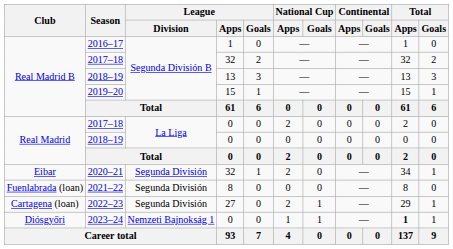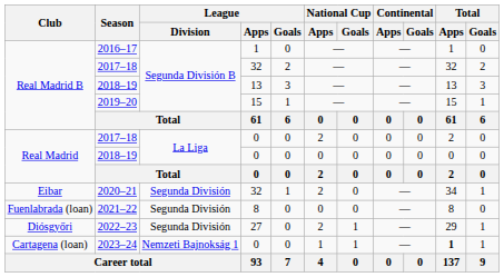2022–23 | Club: Cartagena (loan) -> Diósgyőri
2023–24 | Club: Diósgyőri -> Cartagena (loan)
